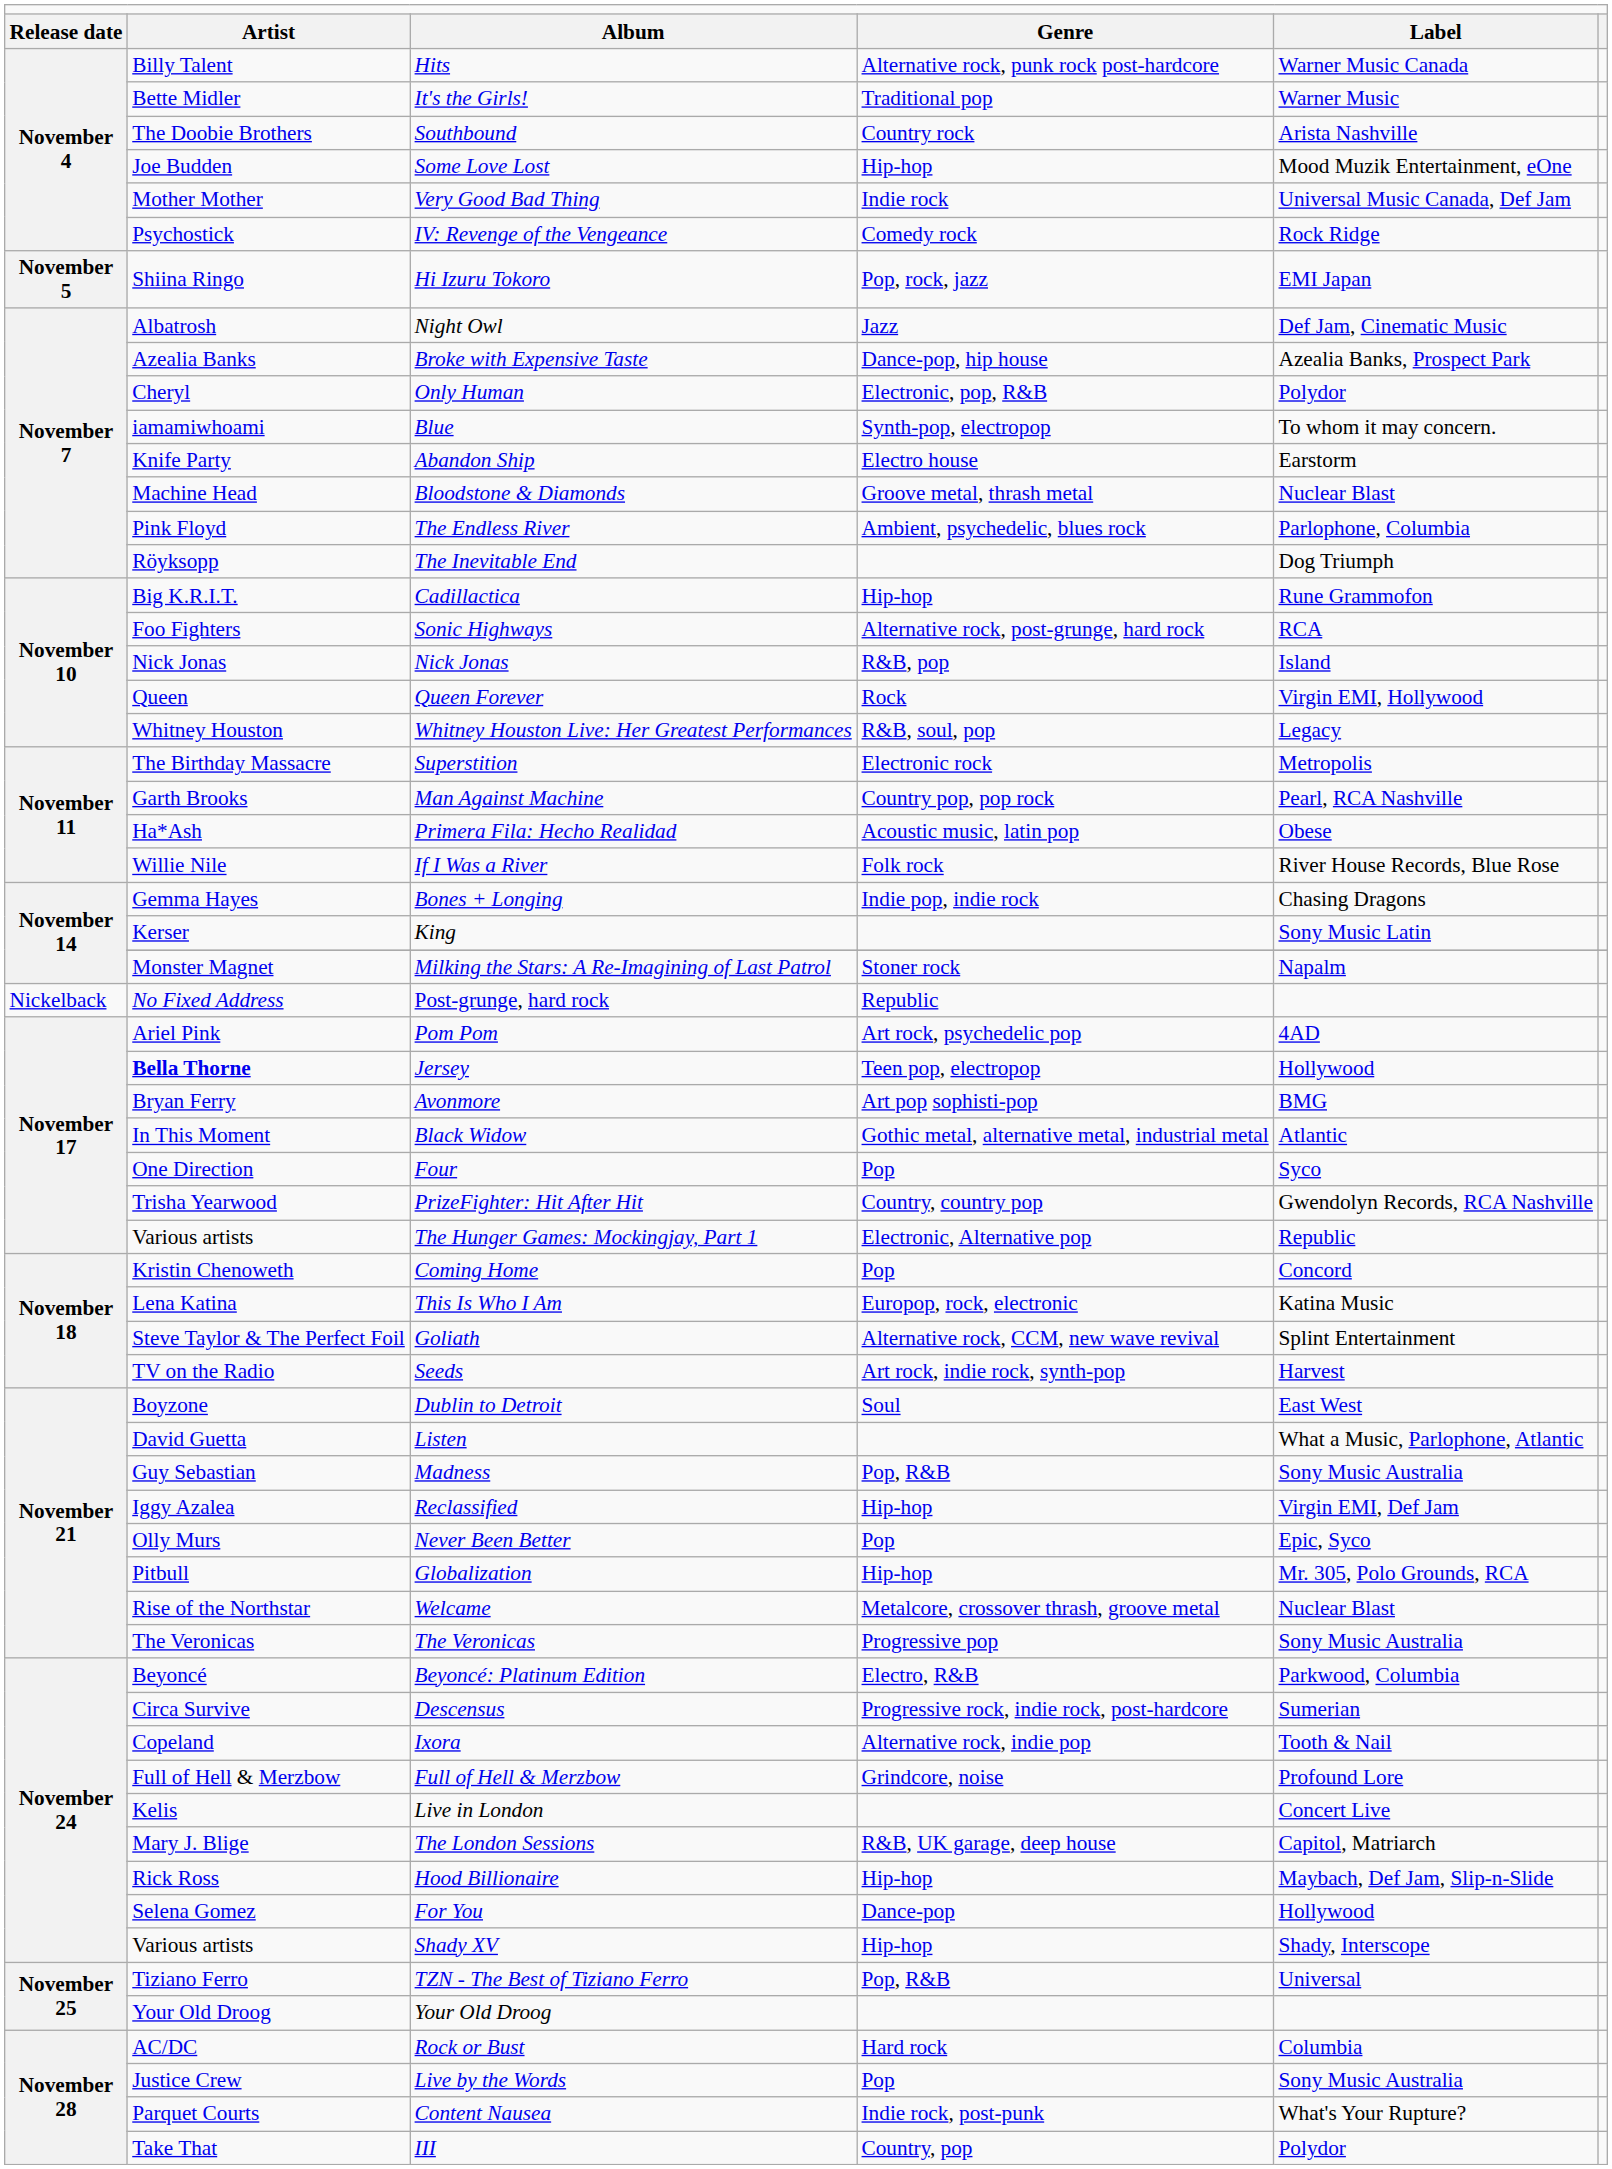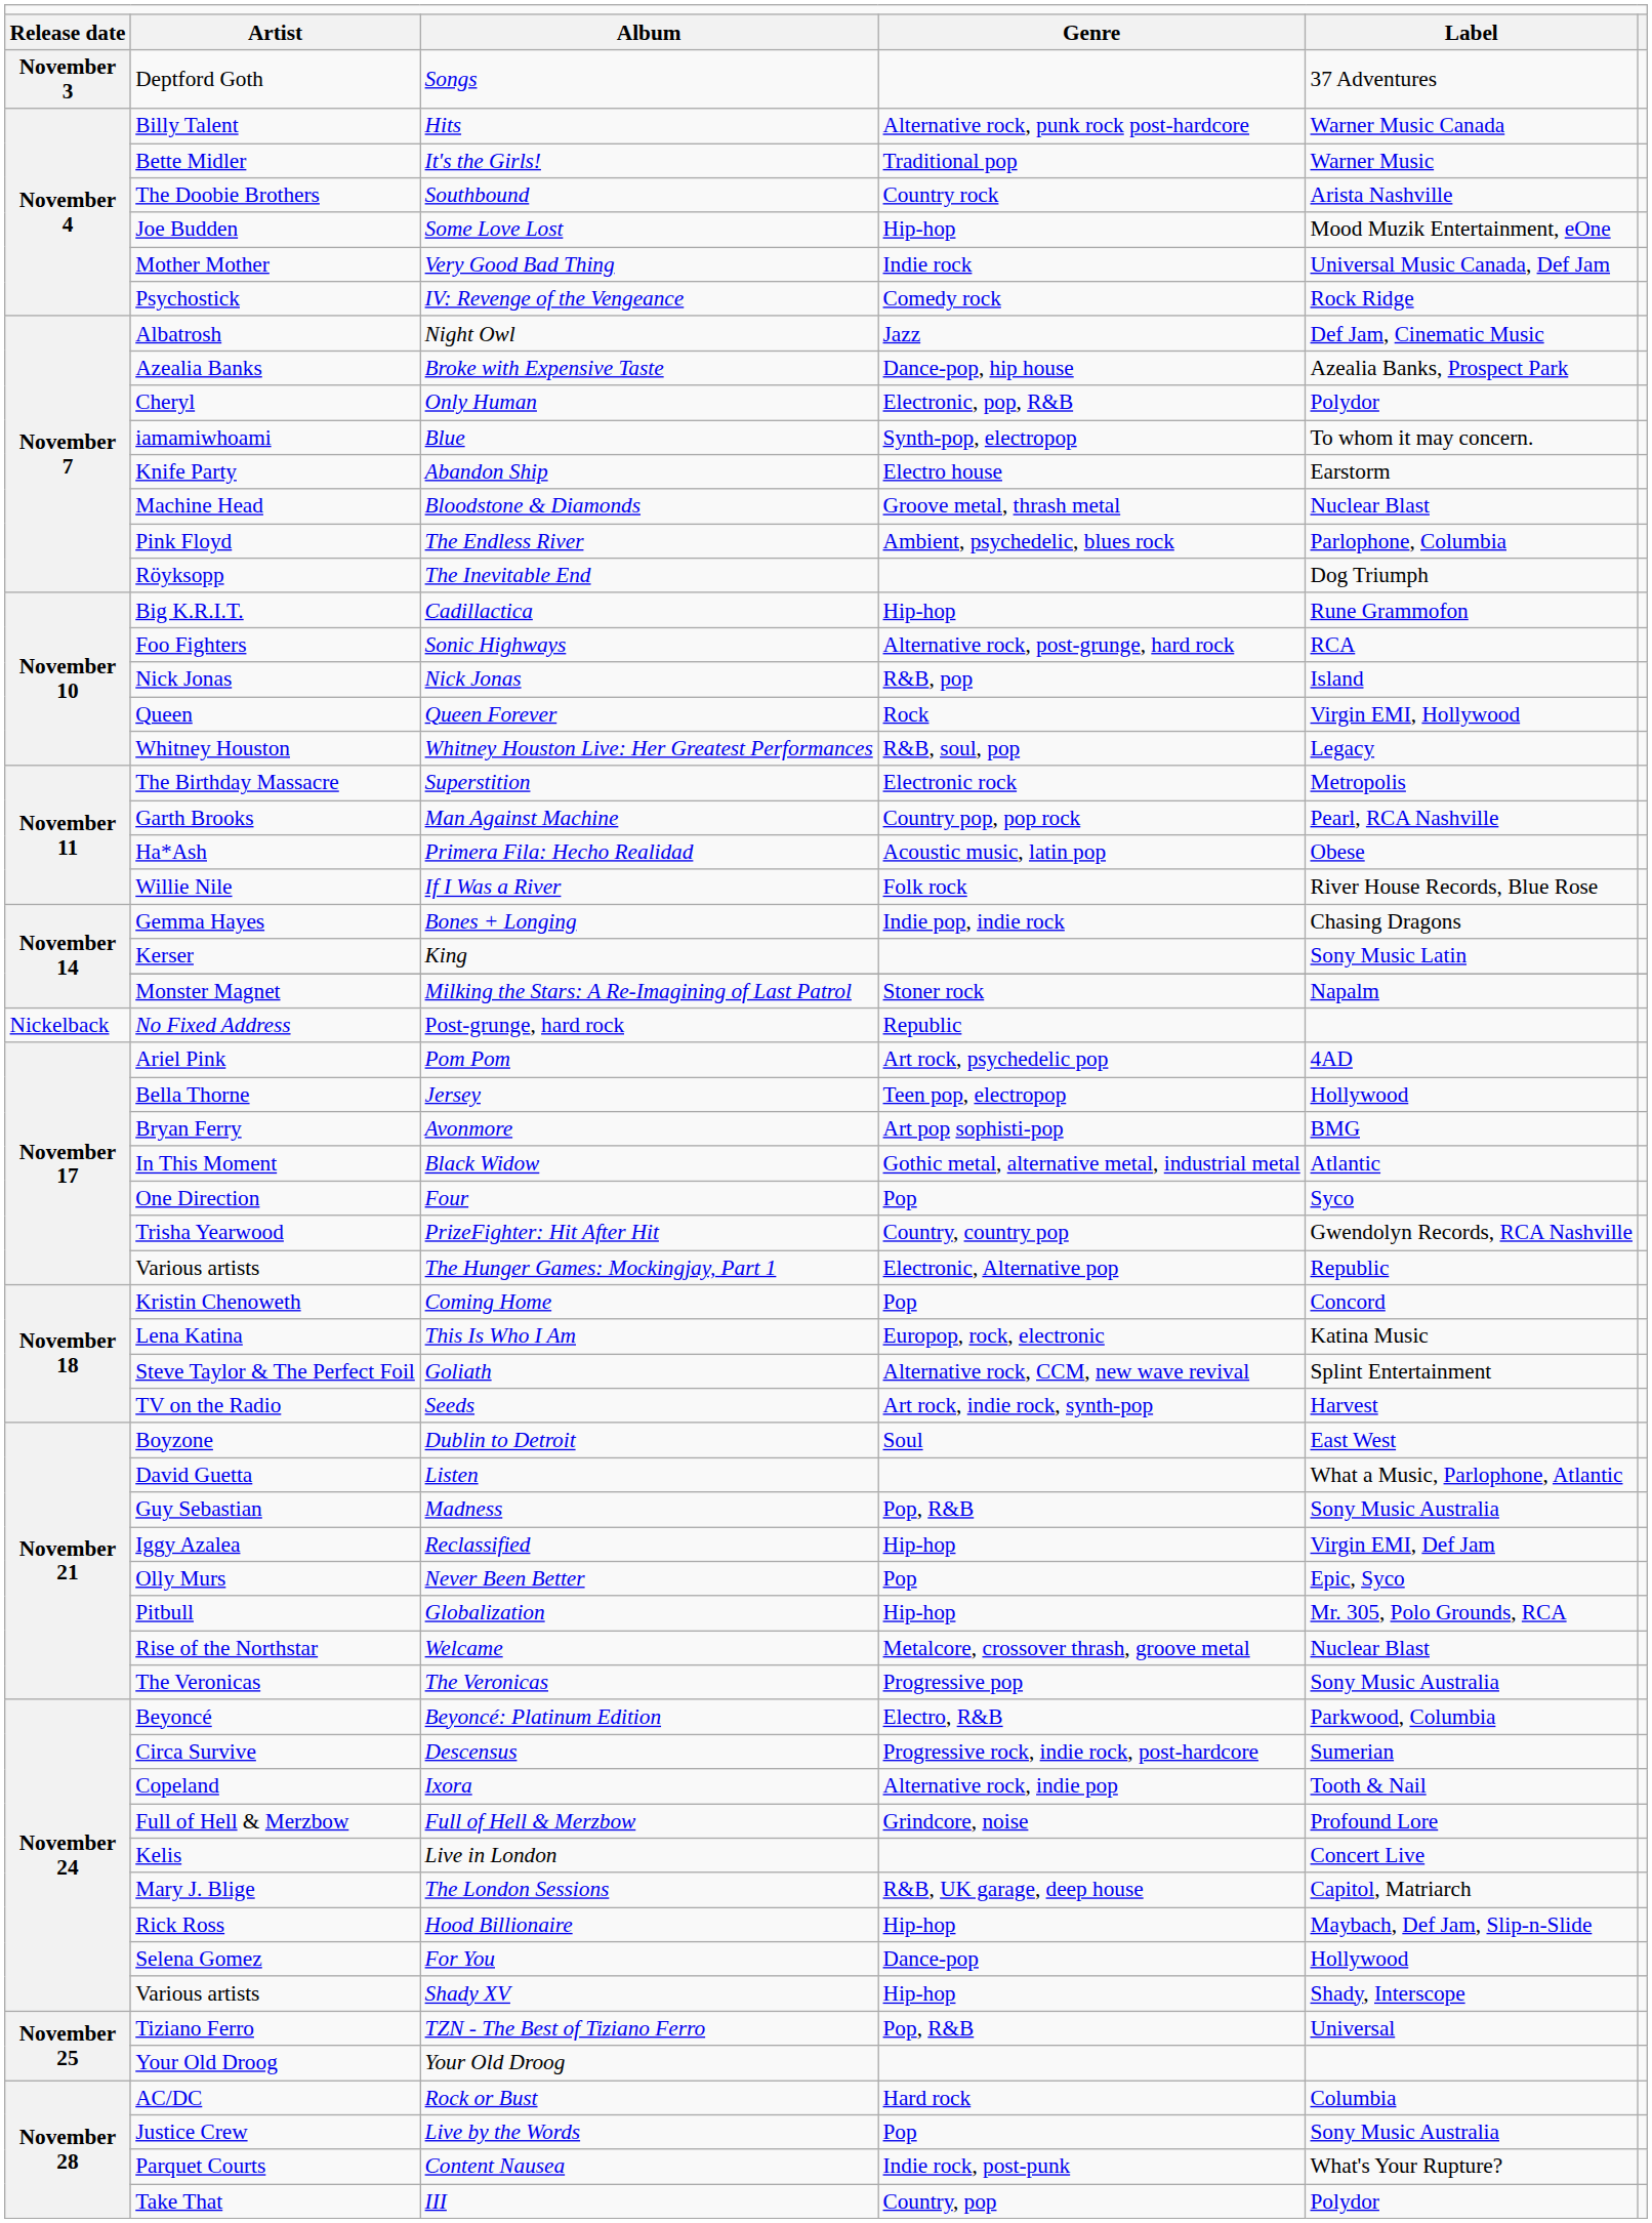+ row: November 3 | Deptford Goth | Songs | 37 Adventures
- row: November 5 | Shiina Ringo | Hi Izuru Tokoro | Pop, rock, jazz | EMI Japan
Jersey | column 2: bold -> normal
